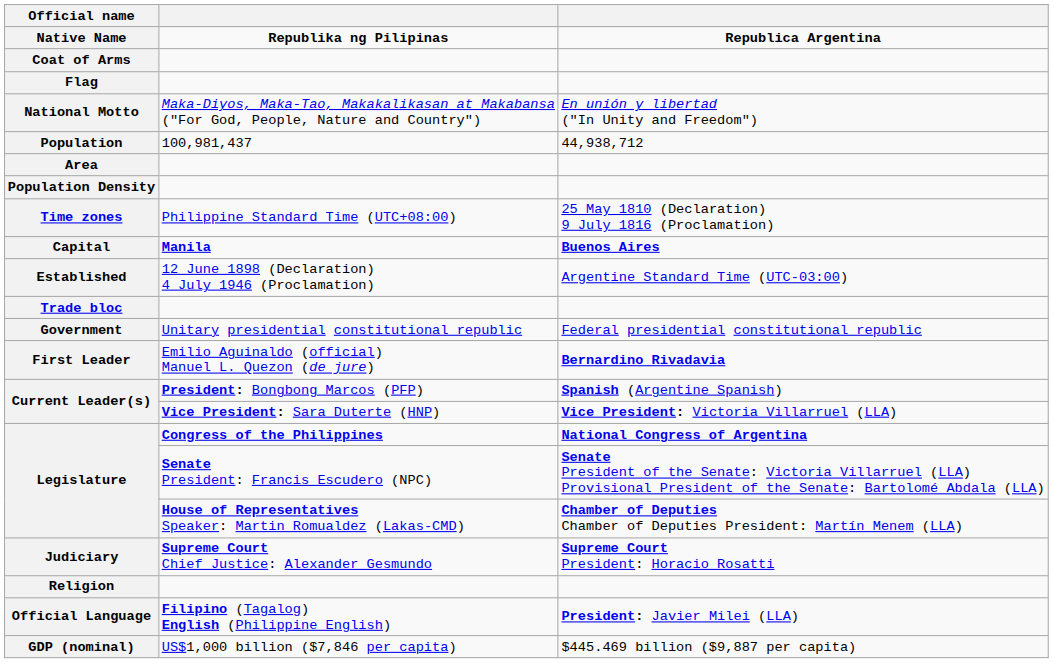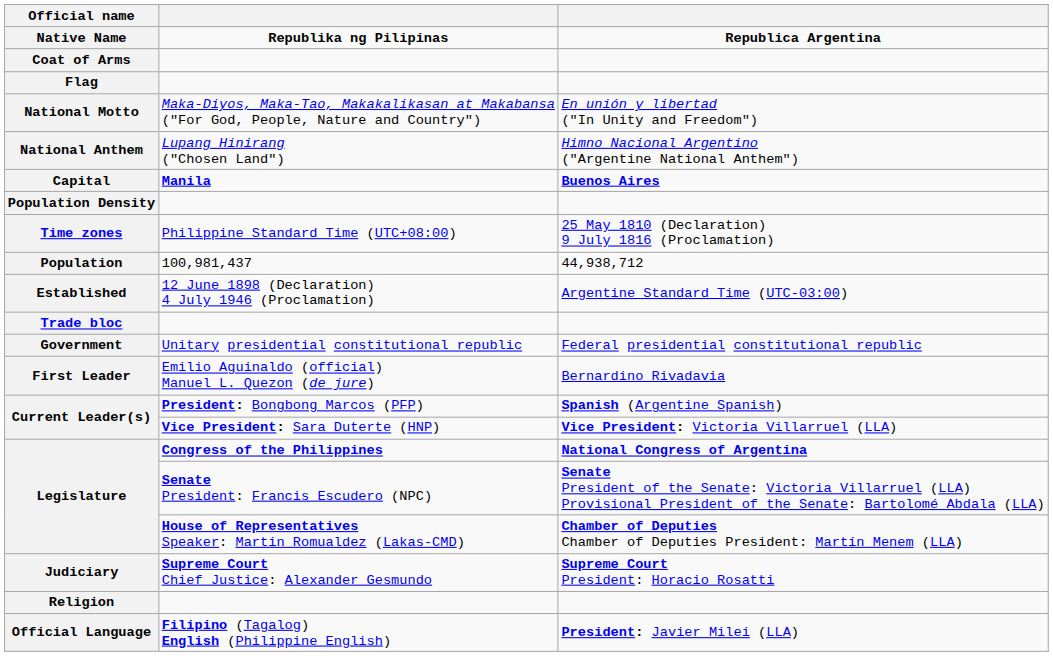+ row: National Anthem | Lupang Hinirang ("Chosen Land") | Himno Nacional Argentino ("Argentine National Anthem")
rows swapped: Population <-> Capital
- row: Area
First Leader | column 3: bold -> normal
- row: GDP (nominal) | US$1,000 billion ($7,846 per capita) | $445.469 billion ($9,887 per capita)
